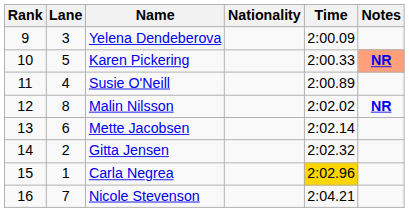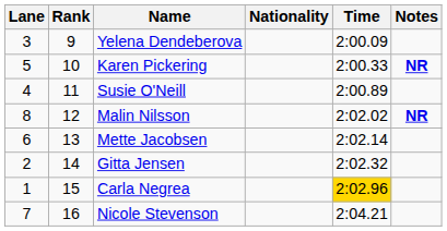columns swapped: Rank <-> Lane
Karen Pickering | Notes: lightsalmon background -> no background
